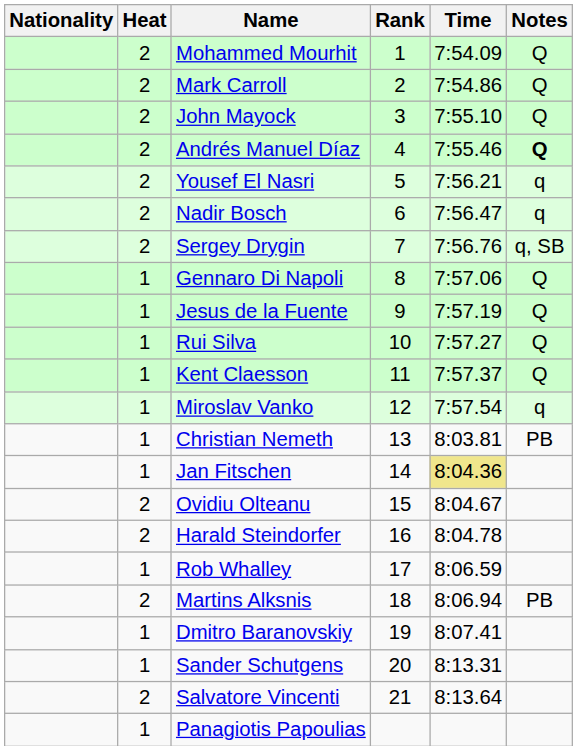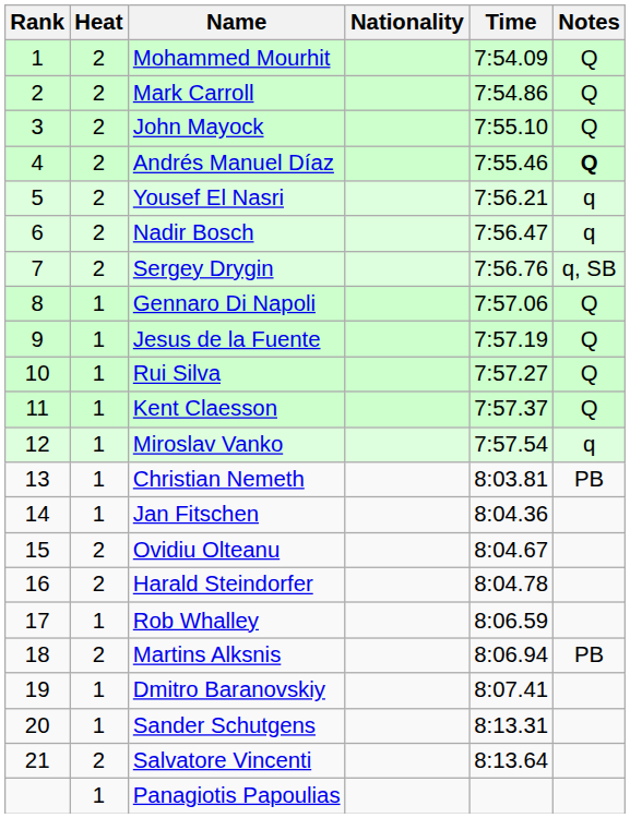columns swapped: Rank <-> Nationality
Jan Fitschen | Time: khaki background -> no background
